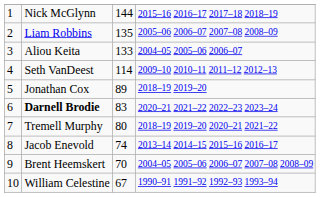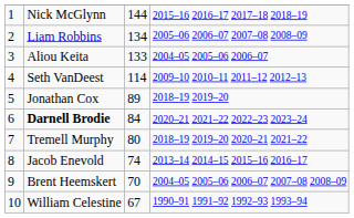Liam Robbins | column 3: 135 -> 134
Darnell Brodie | column 3: 83 -> 84
